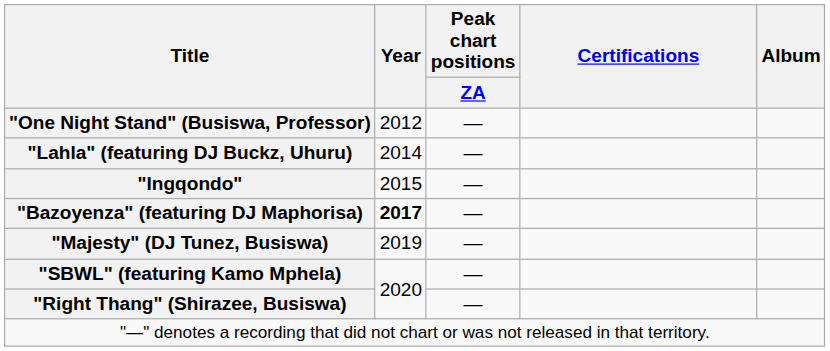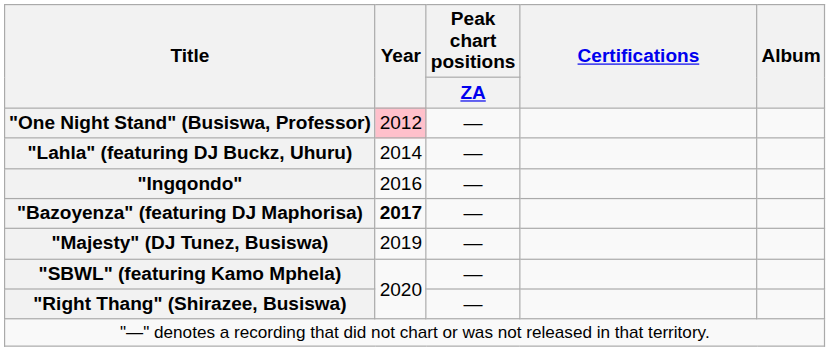"One Night Stand" (Busiswa, Professor) | Year: no background -> pink background
"Ingqondo" | Year: 2015 -> 2016
